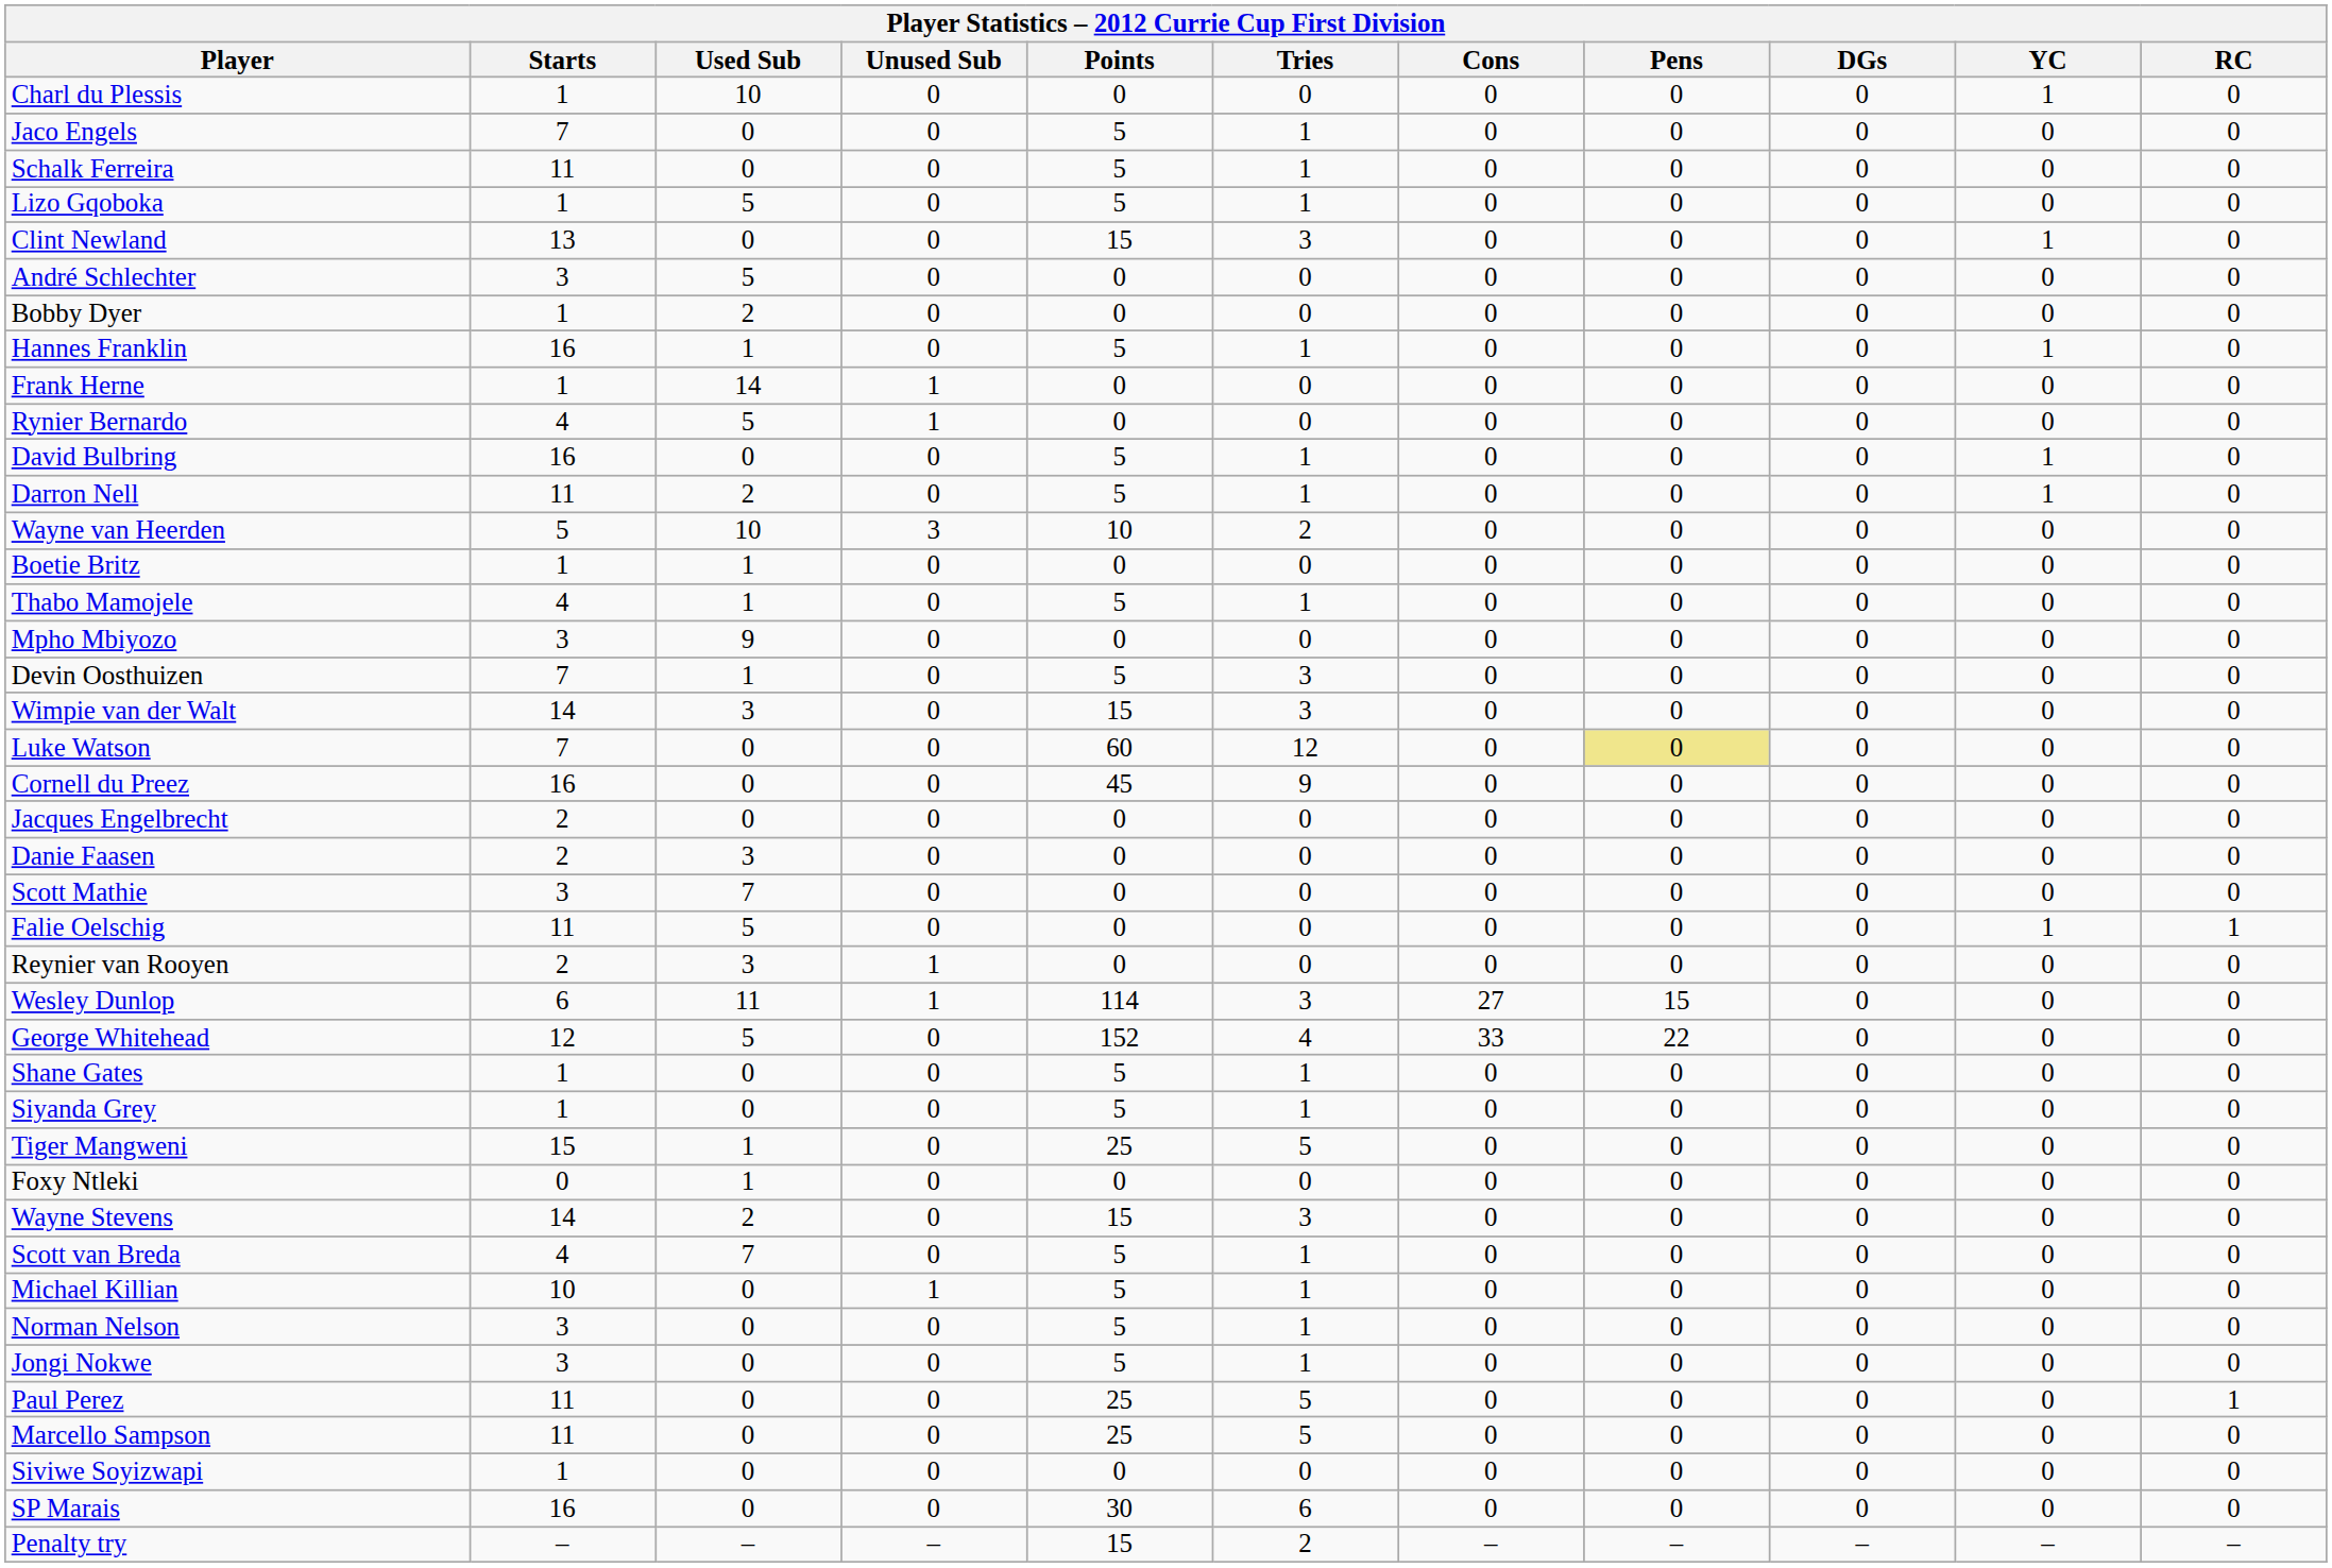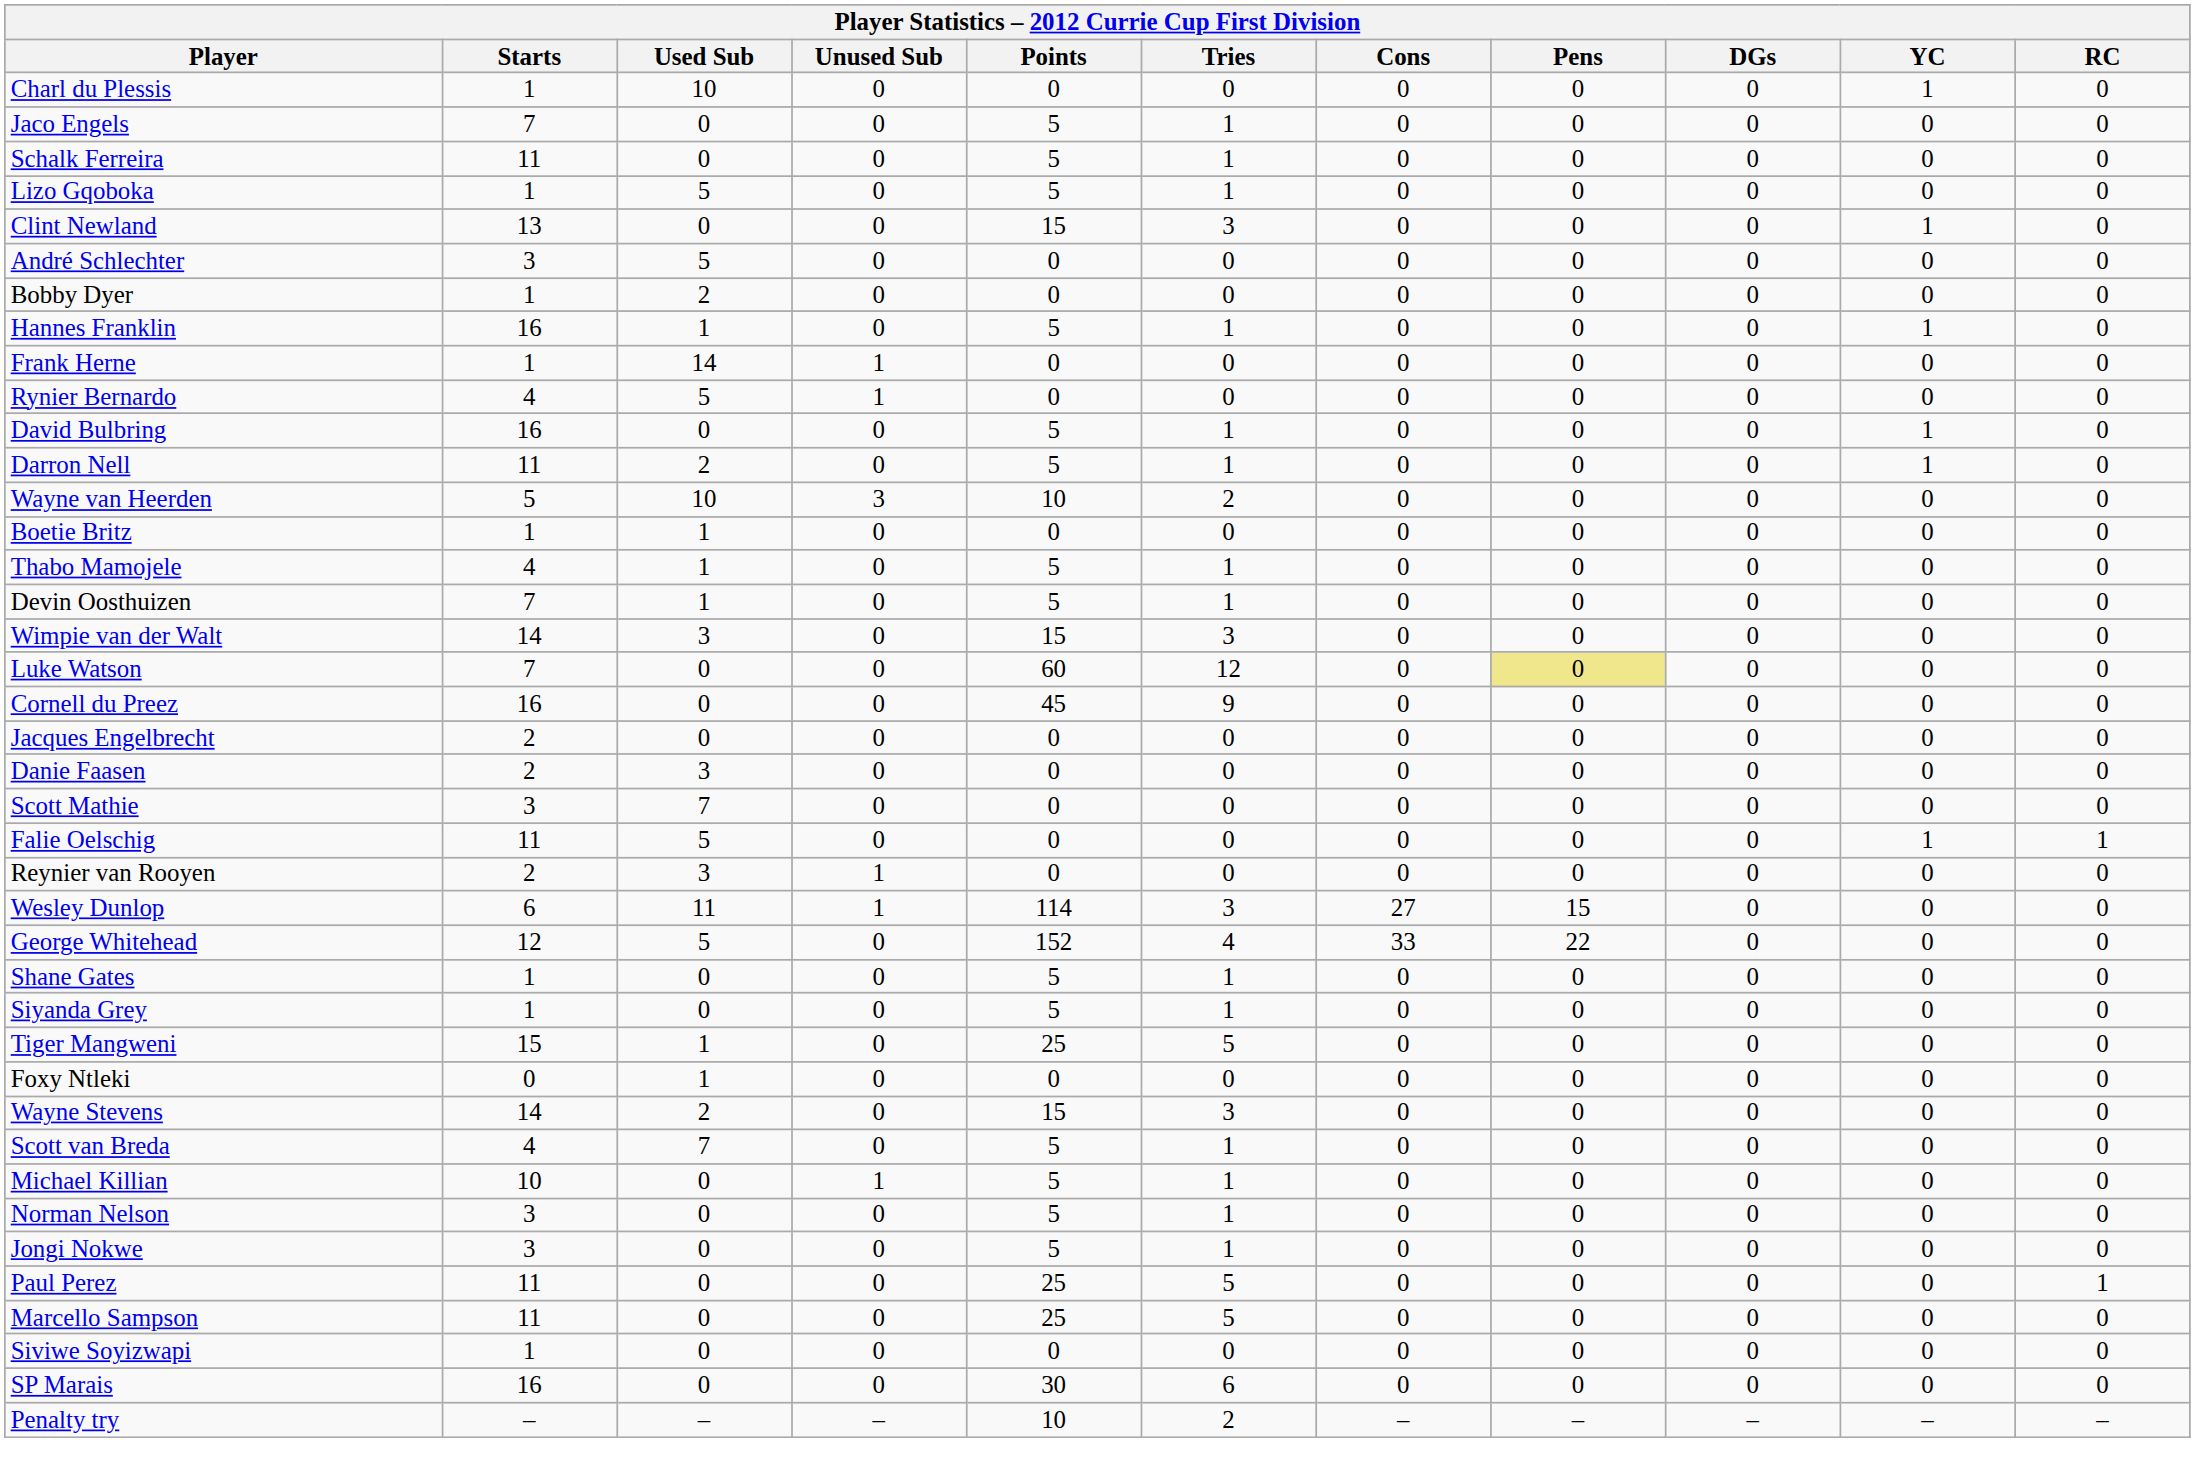- row: Mpho Mbiyozo | 3 | 9 | 0 | 0 | 0 | 0 | 0 | 0 | 0 | 0
Devin Oosthuizen | Tries: 3 -> 1
Penalty try | Points: 15 -> 10
